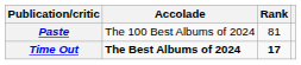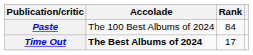Paste | Rank: 81 -> 84
Time Out | Rank: bold -> normal
